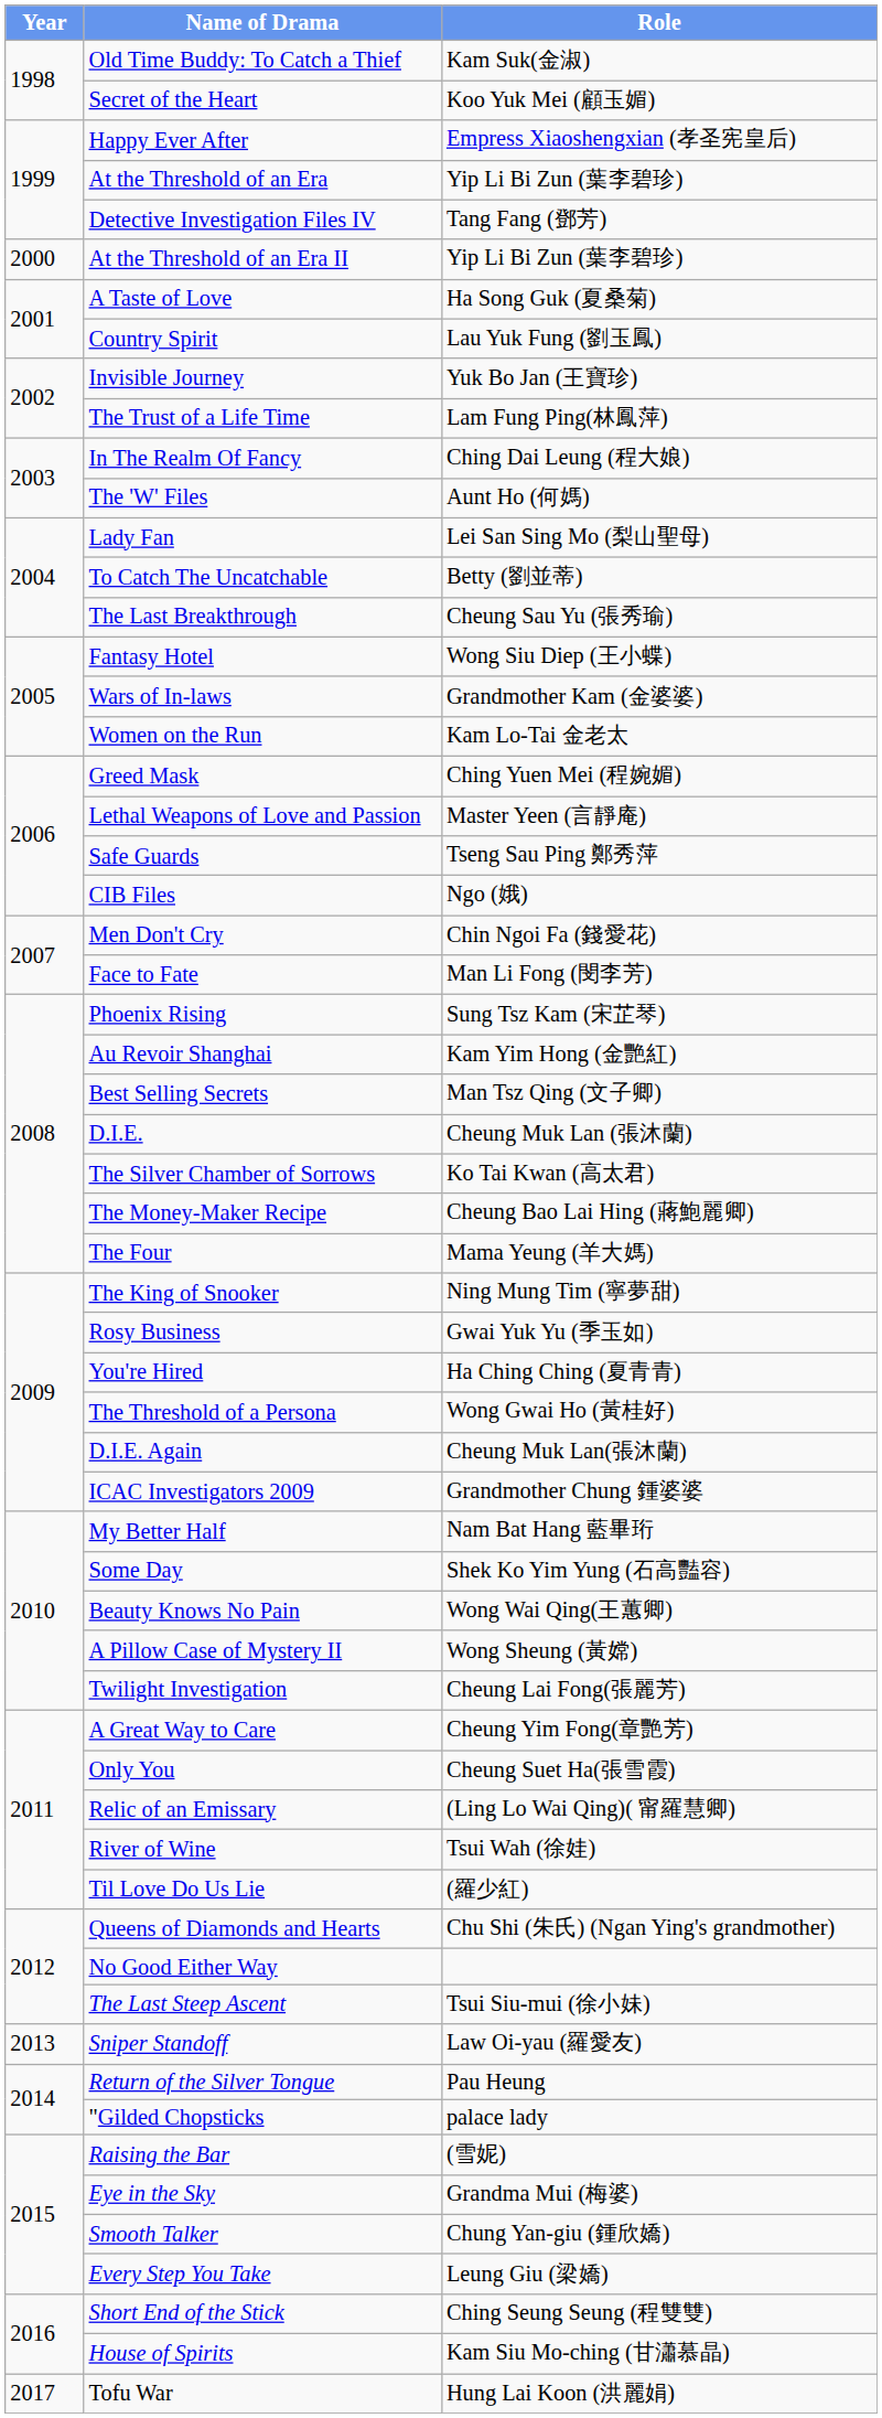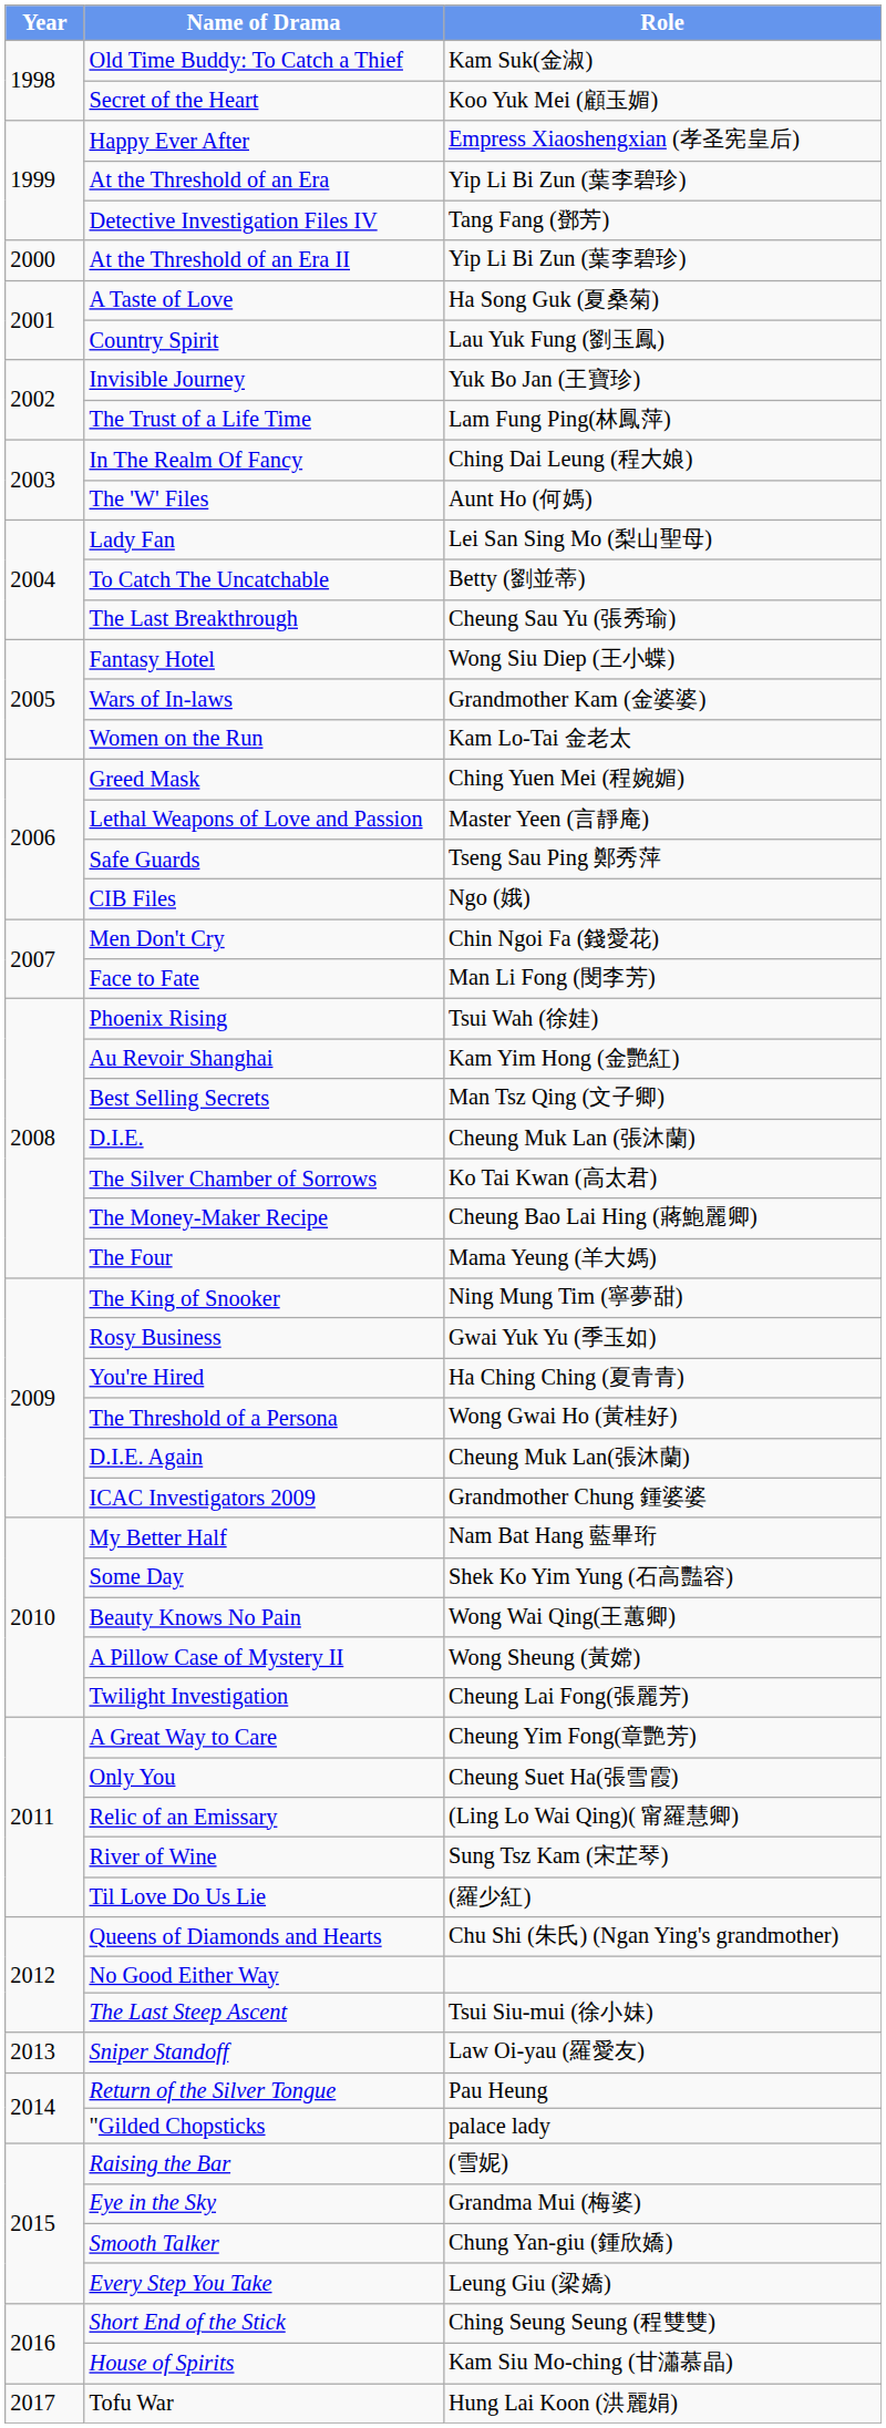Phoenix Rising | Role: Sung Tsz Kam (宋芷琴) -> Tsui Wah (徐娃)
River of Wine | Role: Tsui Wah (徐娃) -> Sung Tsz Kam (宋芷琴)
